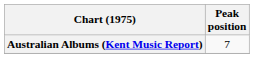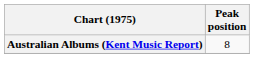Australian Albums (Kent Music Report) | Peak position: 7 -> 8
